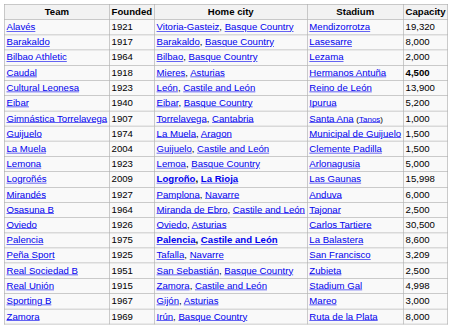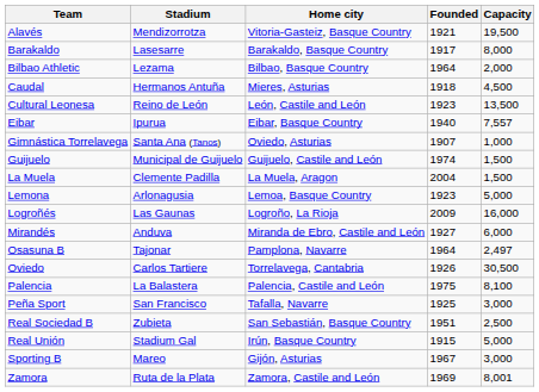columns swapped: Founded <-> Stadium
Alavés | Capacity: 19,320 -> 19,500
Caudal | Capacity: bold -> normal
Cultural Leonesa | Capacity: 13,900 -> 13,500
Eibar | Capacity: 5,200 -> 7,557
Gimnástica Torrelavega | Home city: Torrelavega, Cantabria -> Oviedo, Asturias
Guijuelo | Home city: La Muela, Aragon -> Guijuelo, Castile and León
La Muela | Home city: Guijuelo, Castile and León -> La Muela, Aragon
Logroñés | Home city: bold -> normal
Logroñés | Capacity: 15,998 -> 16,000
Mirandés | Home city: Pamplona, Navarre -> Miranda de Ebro, Castile and León
Osasuna B | Home city: Miranda de Ebro, Castile and León -> Pamplona, Navarre
Osasuna B | Capacity: 2,500 -> 2,497
Oviedo | Home city: Oviedo, Asturias -> Torrelavega, Cantabria
Palencia | Home city: bold -> normal
Palencia | Capacity: 8,600 -> 8,100
Peña Sport | Capacity: 3,209 -> 3,000
Real Unión | Home city: Zamora, Castile and León -> Irún, Basque Country
Real Unión | Capacity: 4,998 -> 5,000
Zamora | Home city: Irún, Basque Country -> Zamora, Castile and León
Zamora | Capacity: 8,000 -> 8,001
